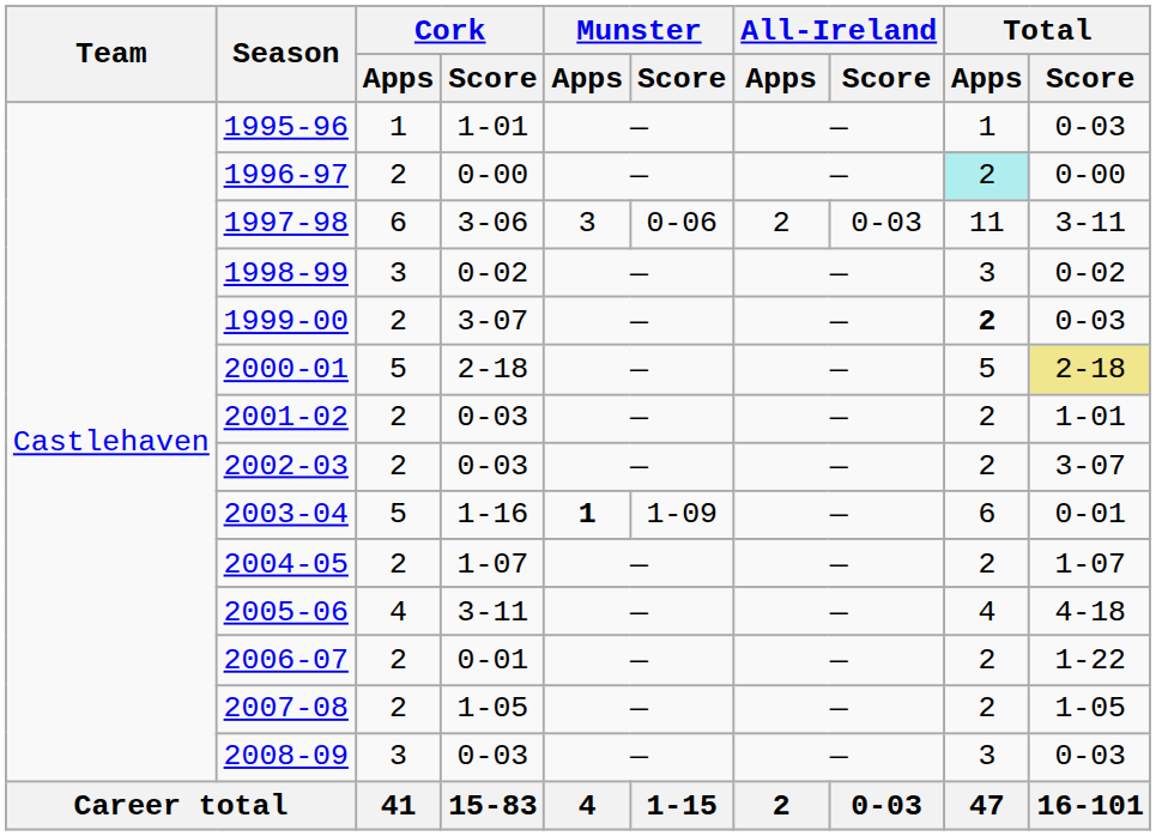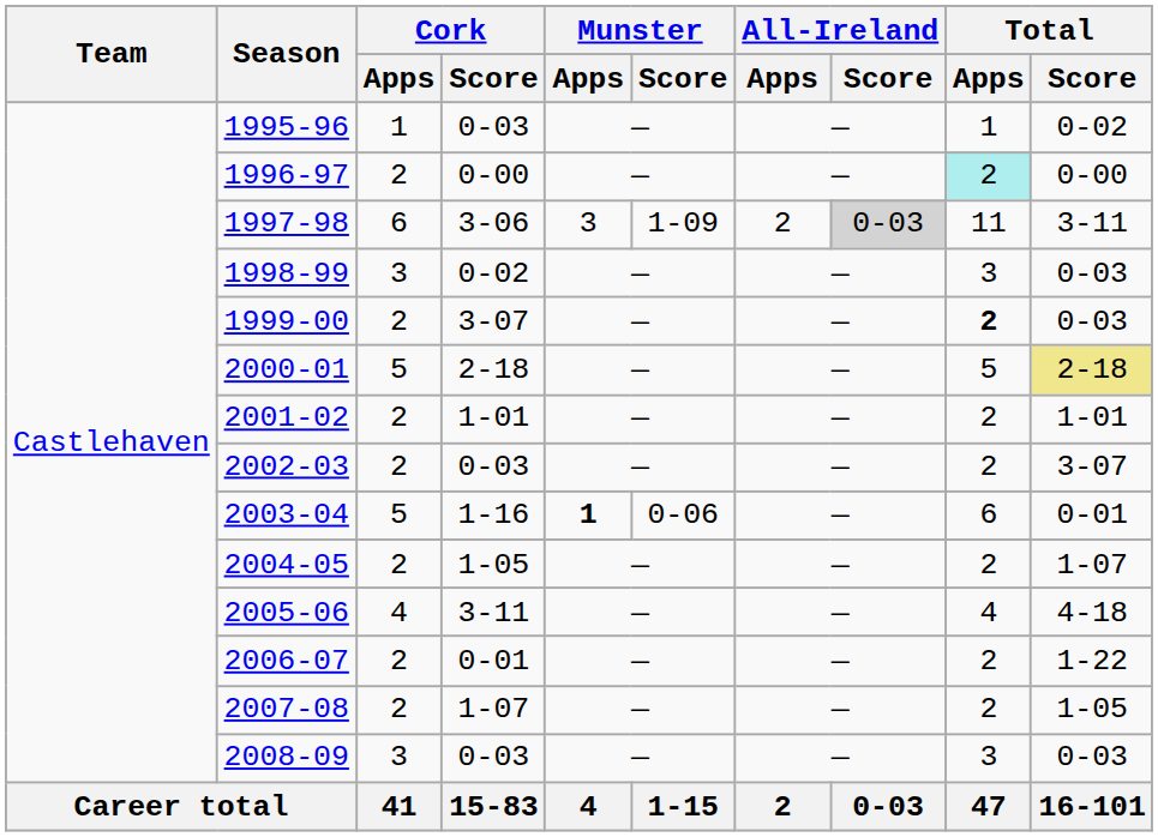1995-96 | Cork / Score: 1-01 -> 0-03
1995-96 | Total / Score: 0-03 -> 0-02
1997-98 | Munster / Score: 0-06 -> 1-09
1997-98 | All-Ireland / Score: no background -> lightgrey background
1998-99 | Total / Score: 0-02 -> 0-03
2001-02 | Cork / Score: 0-03 -> 1-01
2003-04 | Munster / Score: 1-09 -> 0-06
2004-05 | Cork / Score: 1-07 -> 1-05
2007-08 | Cork / Score: 1-05 -> 1-07
